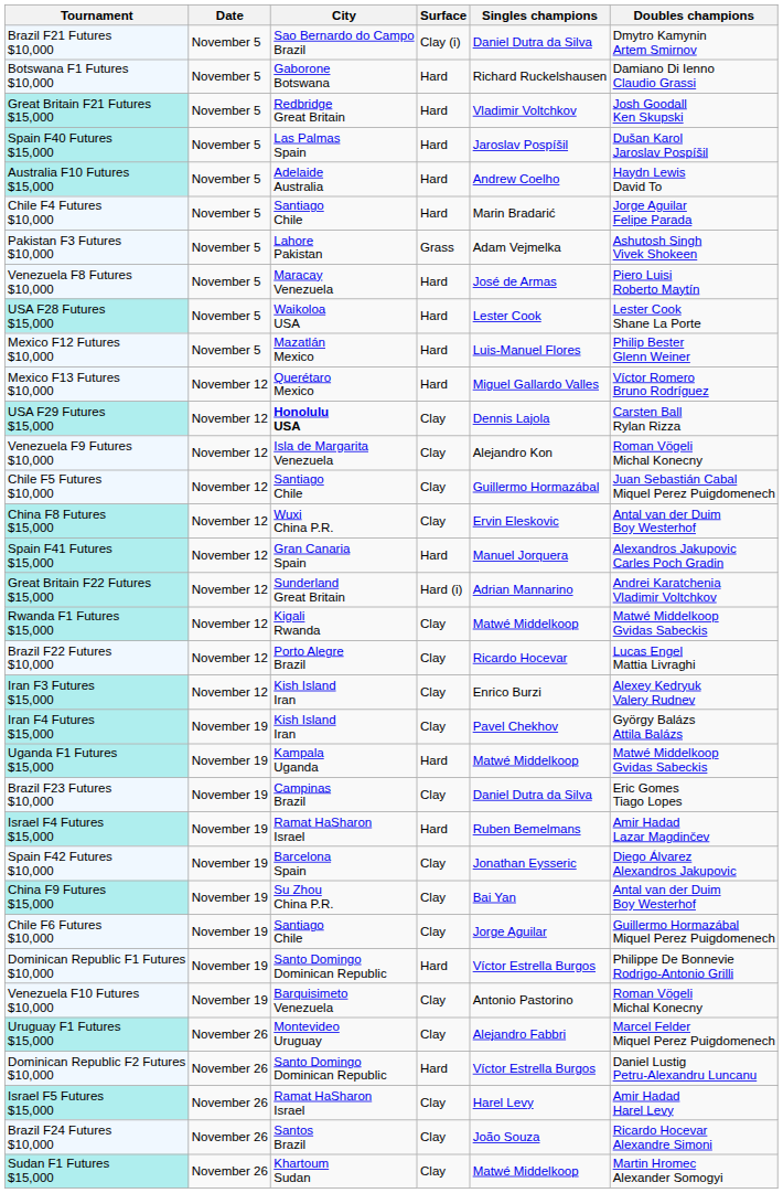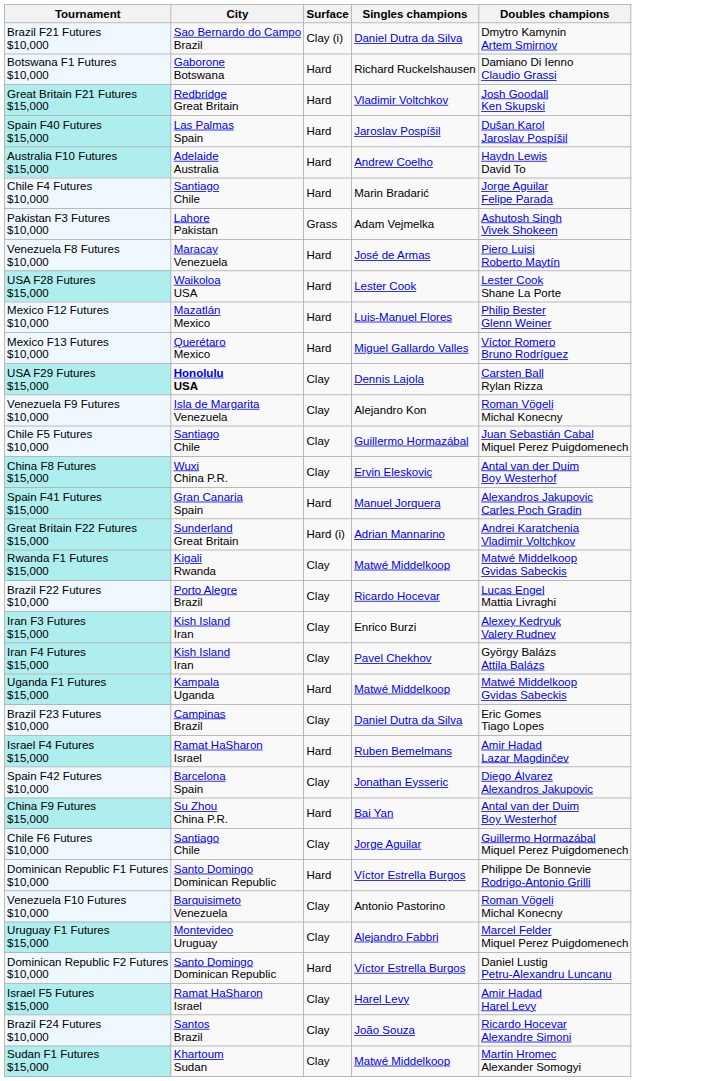- column: Date | November 5 | November 5 | November 5 | November 5 | November 5 | November 5 | November 5 | November 5 | November 5 | November 5 | November 12 | November 12 | November 12 | November 12 | November 12 | November 12 | November 12 | November 12 | November 12 | November 12 | November 19 | November 19 | November 19 | November 19 | November 19 | November 19 | November 19 | November 19 | November 19 | November 26 | November 26 | November 26 | November 26 | November 26
China F9 Futures $15,000 | Surface: Clay -> Hard
